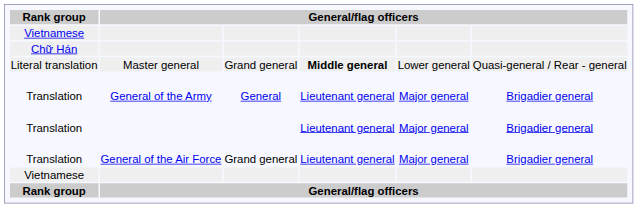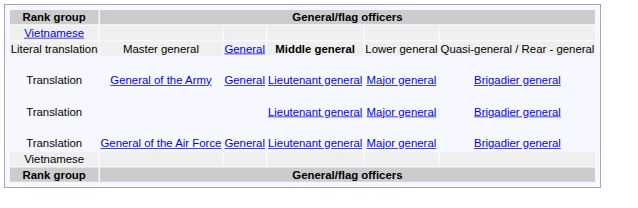- row: Chữ Hán
Literal translation | column 3: Grand general -> General
Translation / General of the Air Force | column 3: Grand general -> General
